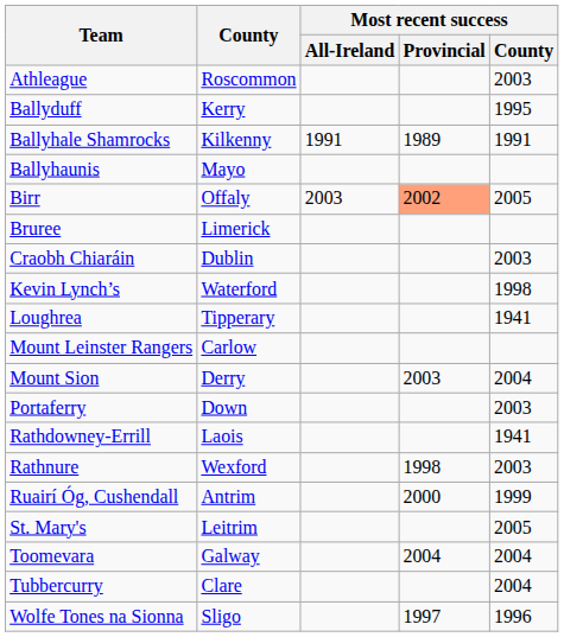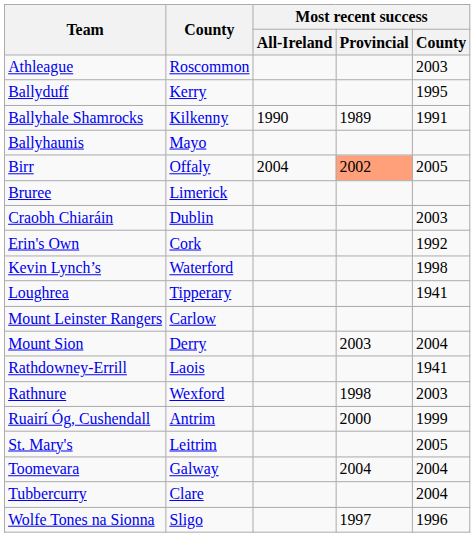Ballyhale Shamrocks | Most recent success / All-Ireland: 1991 -> 1990
Birr | Most recent success / All-Ireland: 2003 -> 2004
+ row: Erin's Own | Cork | 1992
- row: Portaferry | Down | 2003
